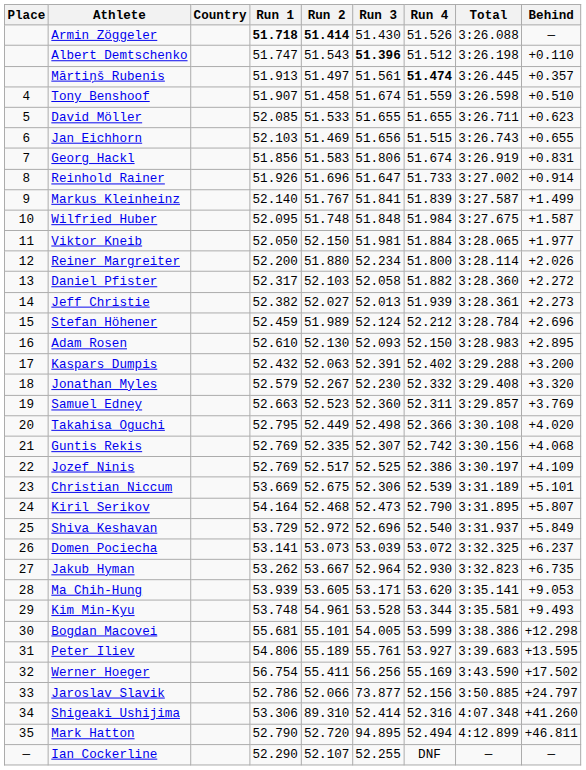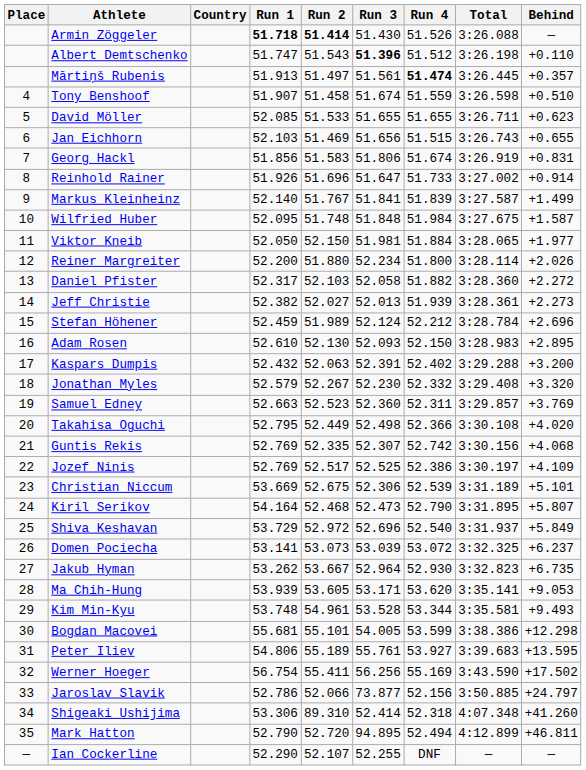Shigeaki Ushijima | Run 4: 52.316 -> 52.318
